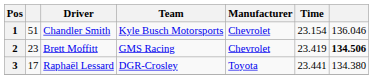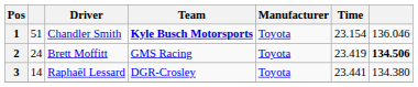1 | Team: normal -> bold
1 | Manufacturer: Chevrolet -> Toyota
2 | column 2: 23 -> 24
2 | Manufacturer: Chevrolet -> Toyota
3 | column 2: 17 -> 14
